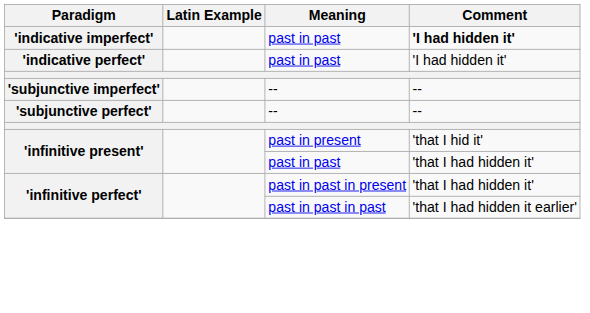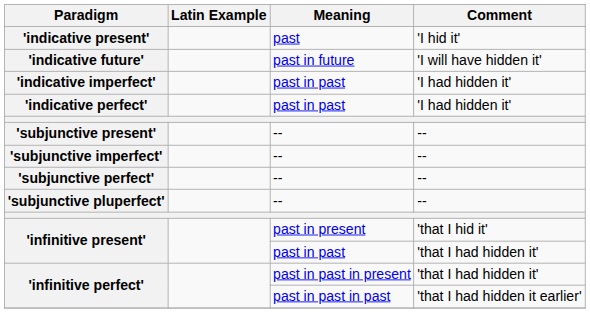+ row: 'indicative present' | past | 'I hid it'
+ row: 'indicative future' | past in future | 'I will have hidden it'
'indicative imperfect' | Comment: bold -> normal
+ row: 'subjunctive present' | -- | --
+ row: 'subjunctive pluperfect' | -- | --
